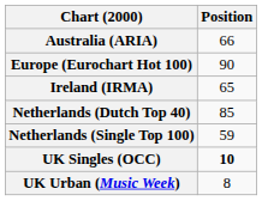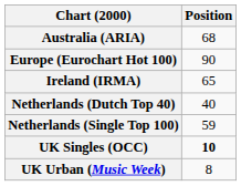Australia (ARIA) | Position: 66 -> 68
Netherlands (Dutch Top 40) | Position: 85 -> 40
